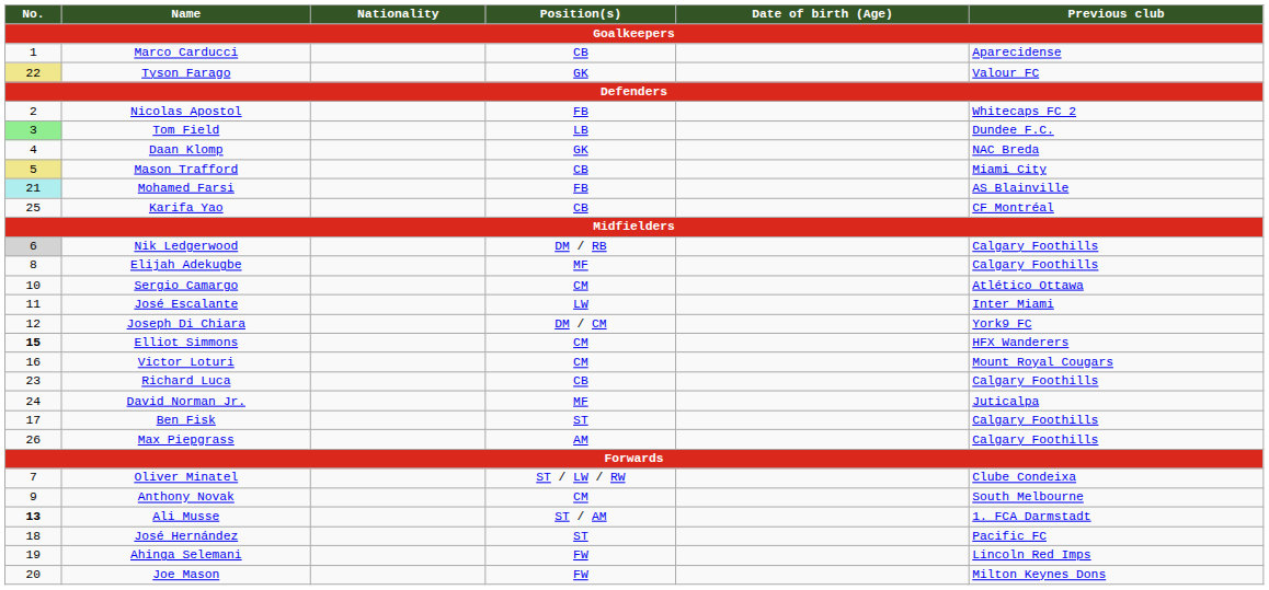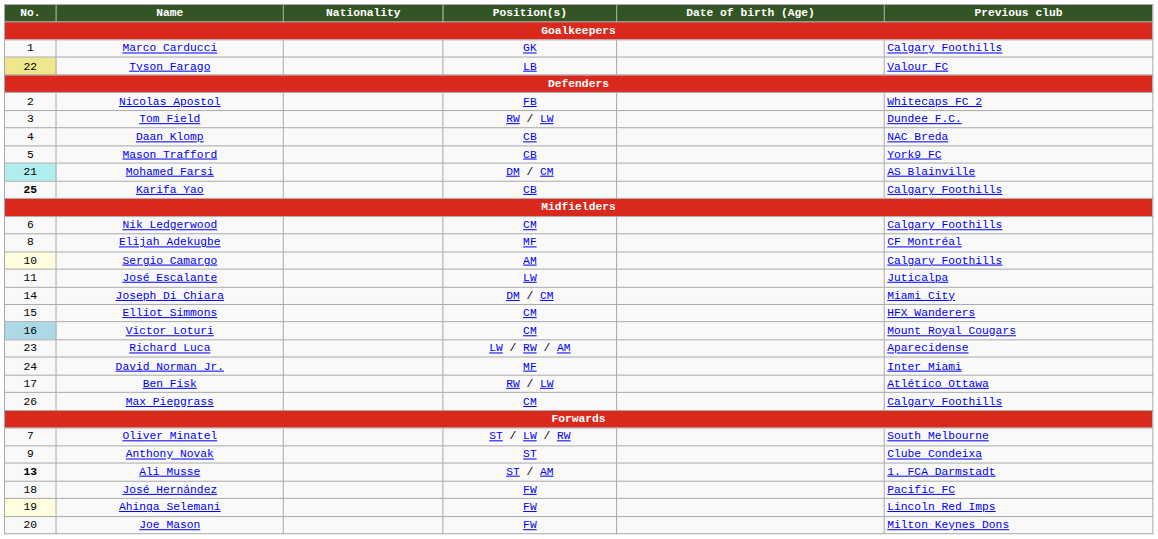Marco Carducci | Position(s): CB -> GK
Marco Carducci | Previous club: Aparecidense -> Calgary Foothills
Tyson Farago | Position(s): GK -> LB
Tom Field | No.: lightgreen background -> no background
Tom Field | Position(s): LB -> RW / LW
Daan Klomp | Position(s): GK -> CB
Mason Trafford | No.: khaki background -> no background
Mason Trafford | Previous club: Miami City -> York9 FC
Mohamed Farsi | Position(s): FB -> DM / CM
Karifa Yao | No.: normal -> bold
Karifa Yao | Previous club: CF Montréal -> Calgary Foothills
Nik Ledgerwood | No.: lightgrey background -> no background
Nik Ledgerwood | Position(s): DM / RB -> CM
Elijah Adekugbe | Previous club: Calgary Foothills -> CF Montréal
Sergio Camargo | No.: no background -> lightyellow background
Sergio Camargo | Position(s): CM -> AM
Sergio Camargo | Previous club: Atlético Ottawa -> Calgary Foothills
José Escalante | Previous club: Inter Miami -> Juticalpa
Joseph Di Chiara | No.: 12 -> 14
Joseph Di Chiara | Previous club: York9 FC -> Miami City
Elliot Simmons | No.: bold -> normal
Victor Loturi | No.: no background -> lightblue background
Richard Luca | Position(s): CB -> LW / RW / AM
Richard Luca | Previous club: Calgary Foothills -> Aparecidense
David Norman Jr. | Previous club: Juticalpa -> Inter Miami
Ben Fisk | Position(s): ST -> RW / LW
Ben Fisk | Previous club: Calgary Foothills -> Atlético Ottawa
Max Piepgrass | Position(s): AM -> CM
Oliver Minatel | Previous club: Clube Condeixa -> South Melbourne
Anthony Novak | Position(s): CM -> ST
Anthony Novak | Previous club: South Melbourne -> Clube Condeixa
José Hernández | Position(s): ST -> FW
Ahinga Selemani | No.: no background -> lightyellow background
